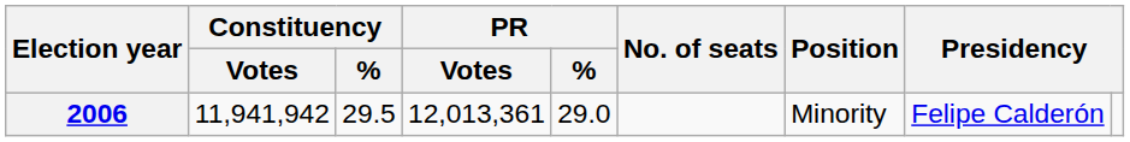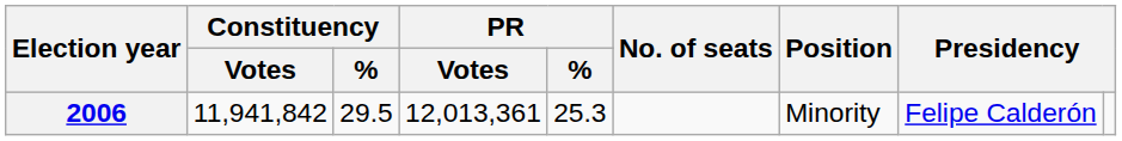2006 | Constituency / Votes: 11,941,942 -> 11,941,842
2006 | PR / %: 29.0 -> 25.3
